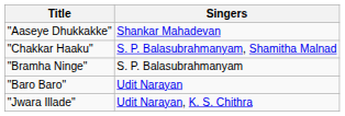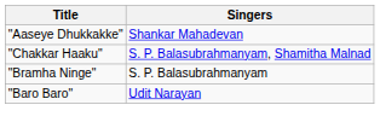- row: "Jwara Illade" | Udit Narayan, K. S. Chithra
